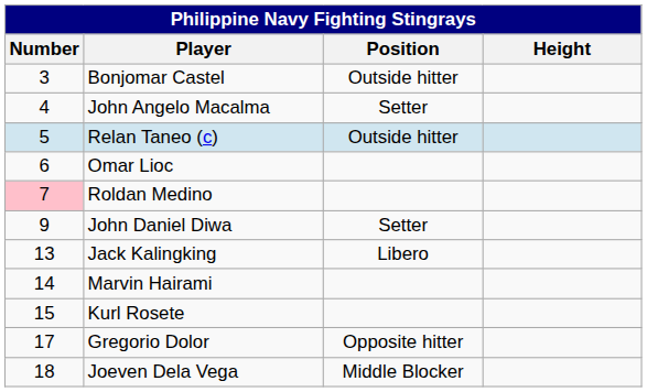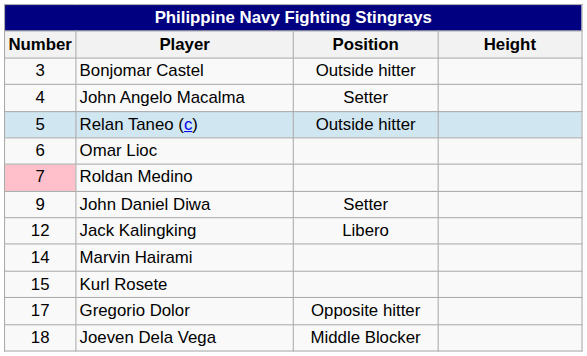Jack Kalingking | Number: 13 -> 12
